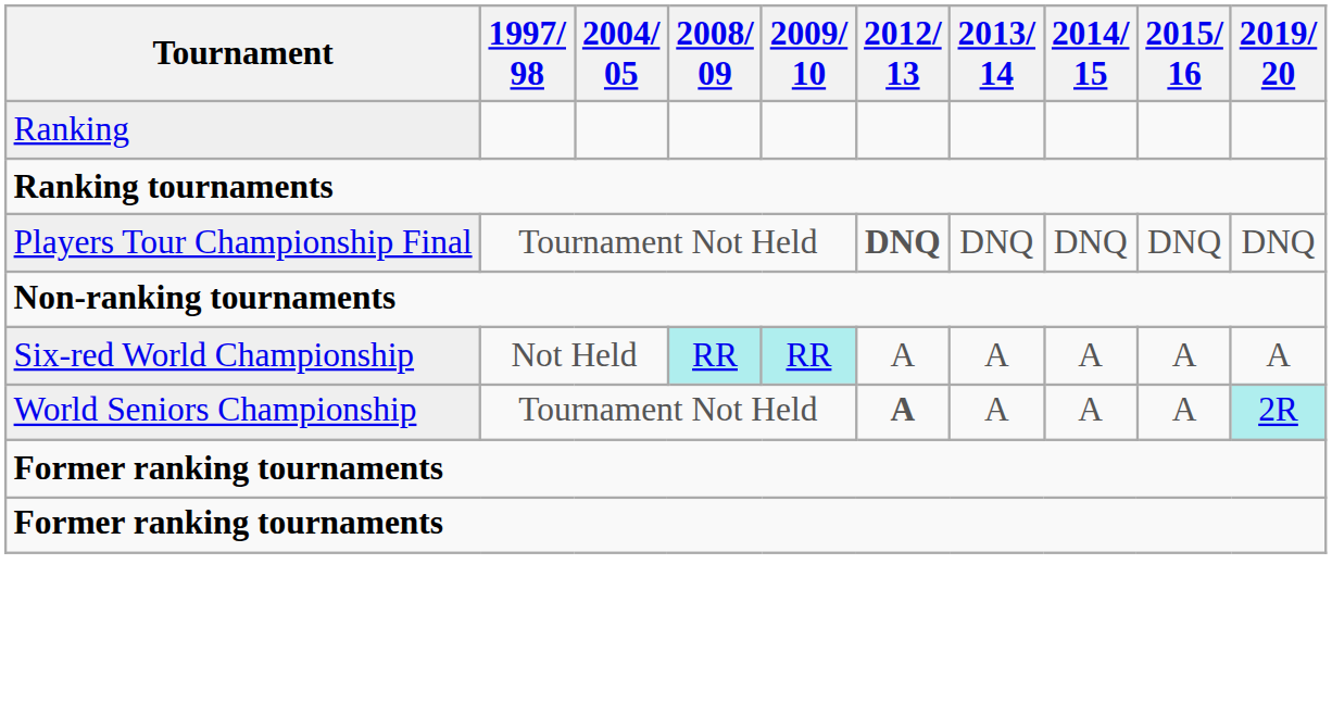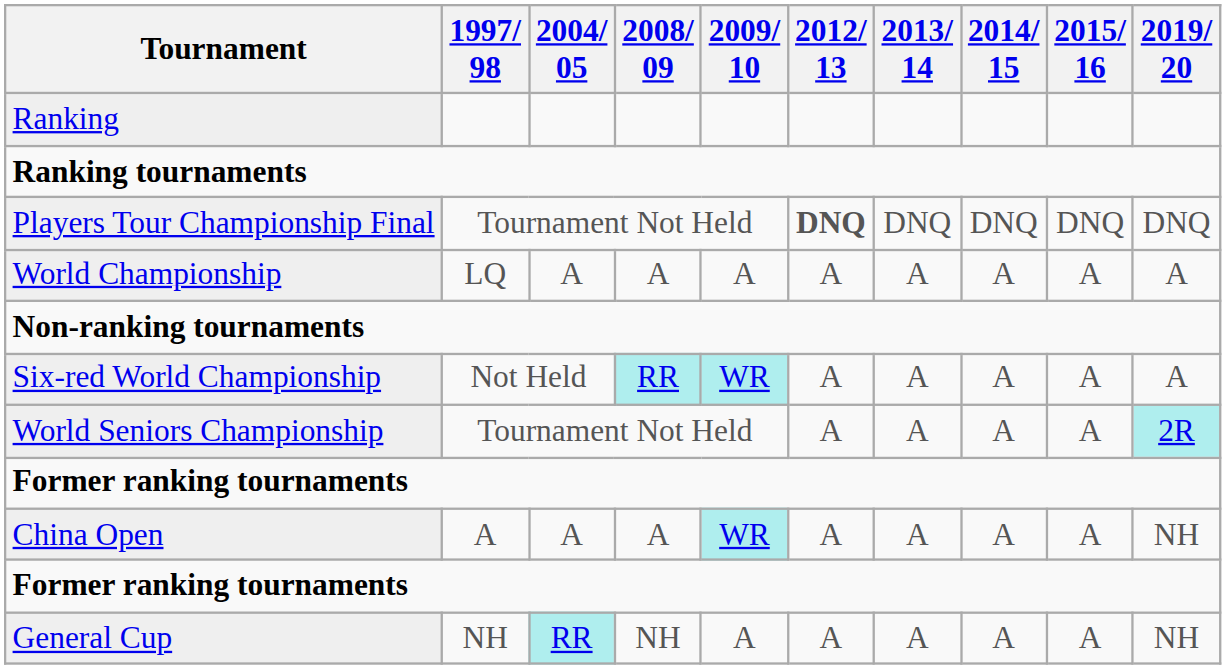+ row: World Championship | LQ | A | A | A | A | A | A | A | A
Six-red World Championship | 2009/ 10: RR -> WR
World Seniors Championship | 2012/ 13: bold -> normal
+ row: China Open | A | A | A | WR | A | A | A | A | NH
+ row: General Cup | NH | RR | NH | A | A | A | A | A | NH
